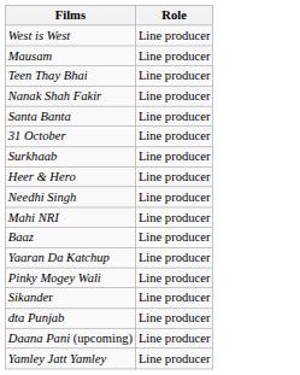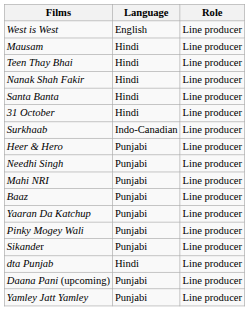+ column: Language | English | Hindi | Hindi | Hindi | Hindi | Hindi | Indo-Canadian | Punjabi | Punjabi | Punjabi | Punjabi | Punjabi | Punjabi | Punjabi | Hindi | Punjabi | Punjabi
